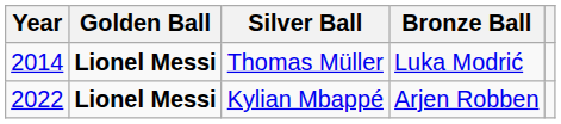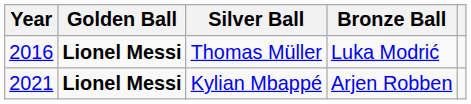Thomas Müller | Year: 2014 -> 2016
Kylian Mbappé | Year: 2022 -> 2021
